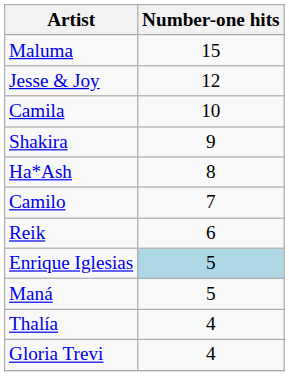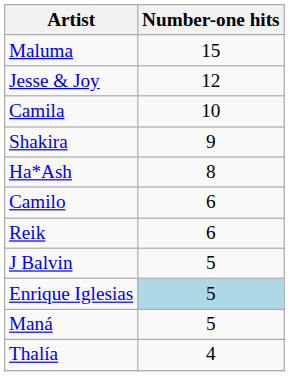Camilo | Number-one hits: 7 -> 6
+ row: J Balvin | 5
- row: Gloria Trevi | 4
